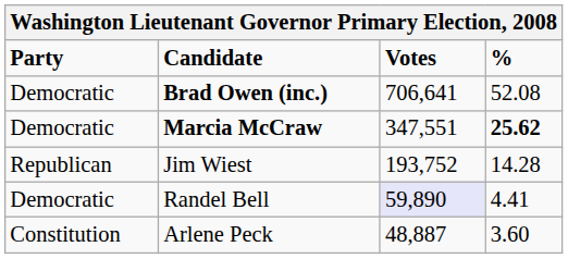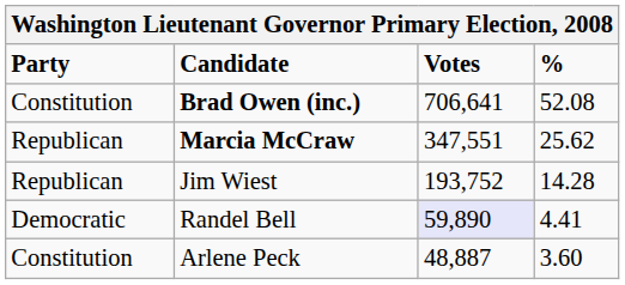Brad Owen (inc.) | Party: Democratic -> Constitution
Marcia McCraw | Party: Democratic -> Republican
Marcia McCraw | %: bold -> normal
